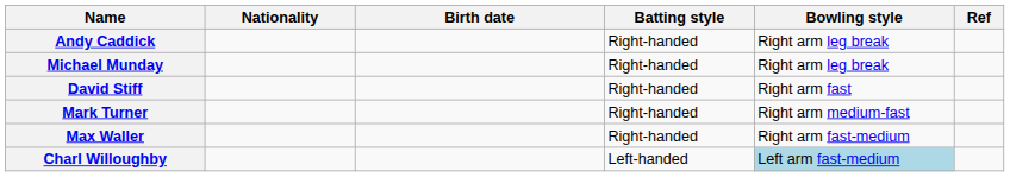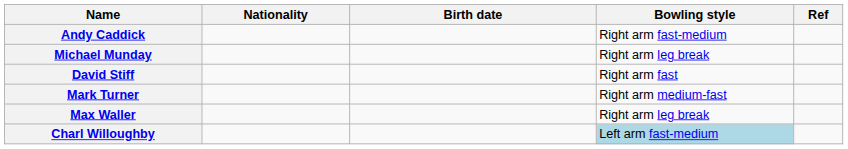- column: Batting style | Right-handed | Right-handed | Right-handed | Right-handed | Right-handed | Left-handed
Andy Caddick | Bowling style: Right arm leg break -> Right arm fast-medium
Max Waller | Bowling style: Right arm fast-medium -> Right arm leg break
